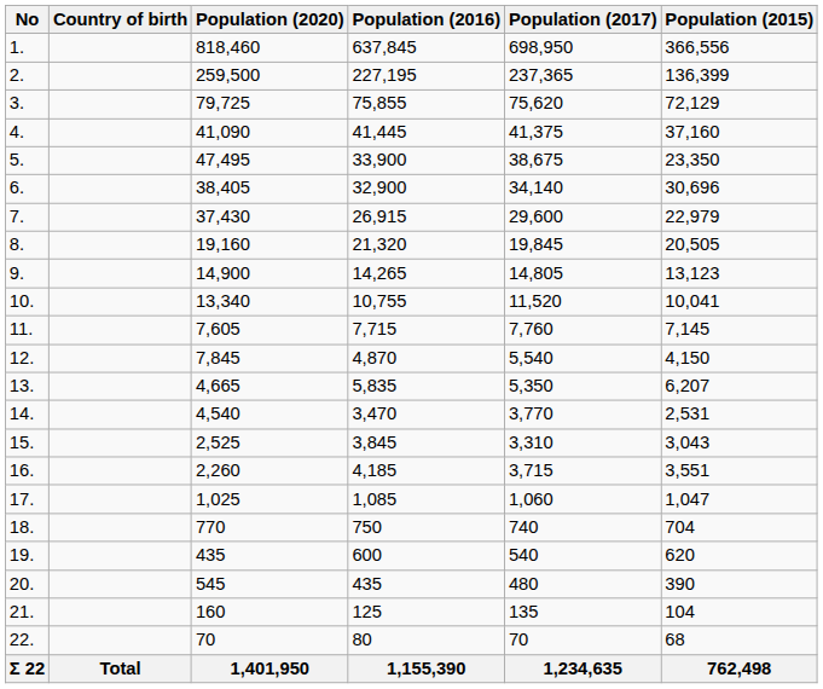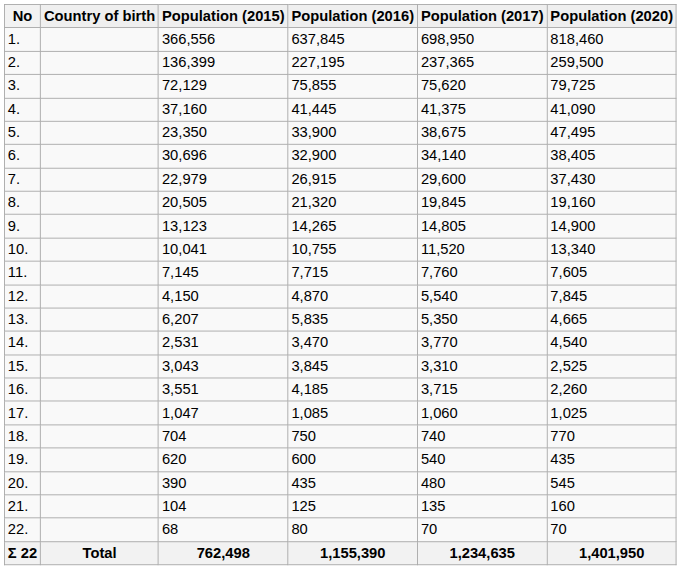columns swapped: Population (2015) <-> Population (2020)
